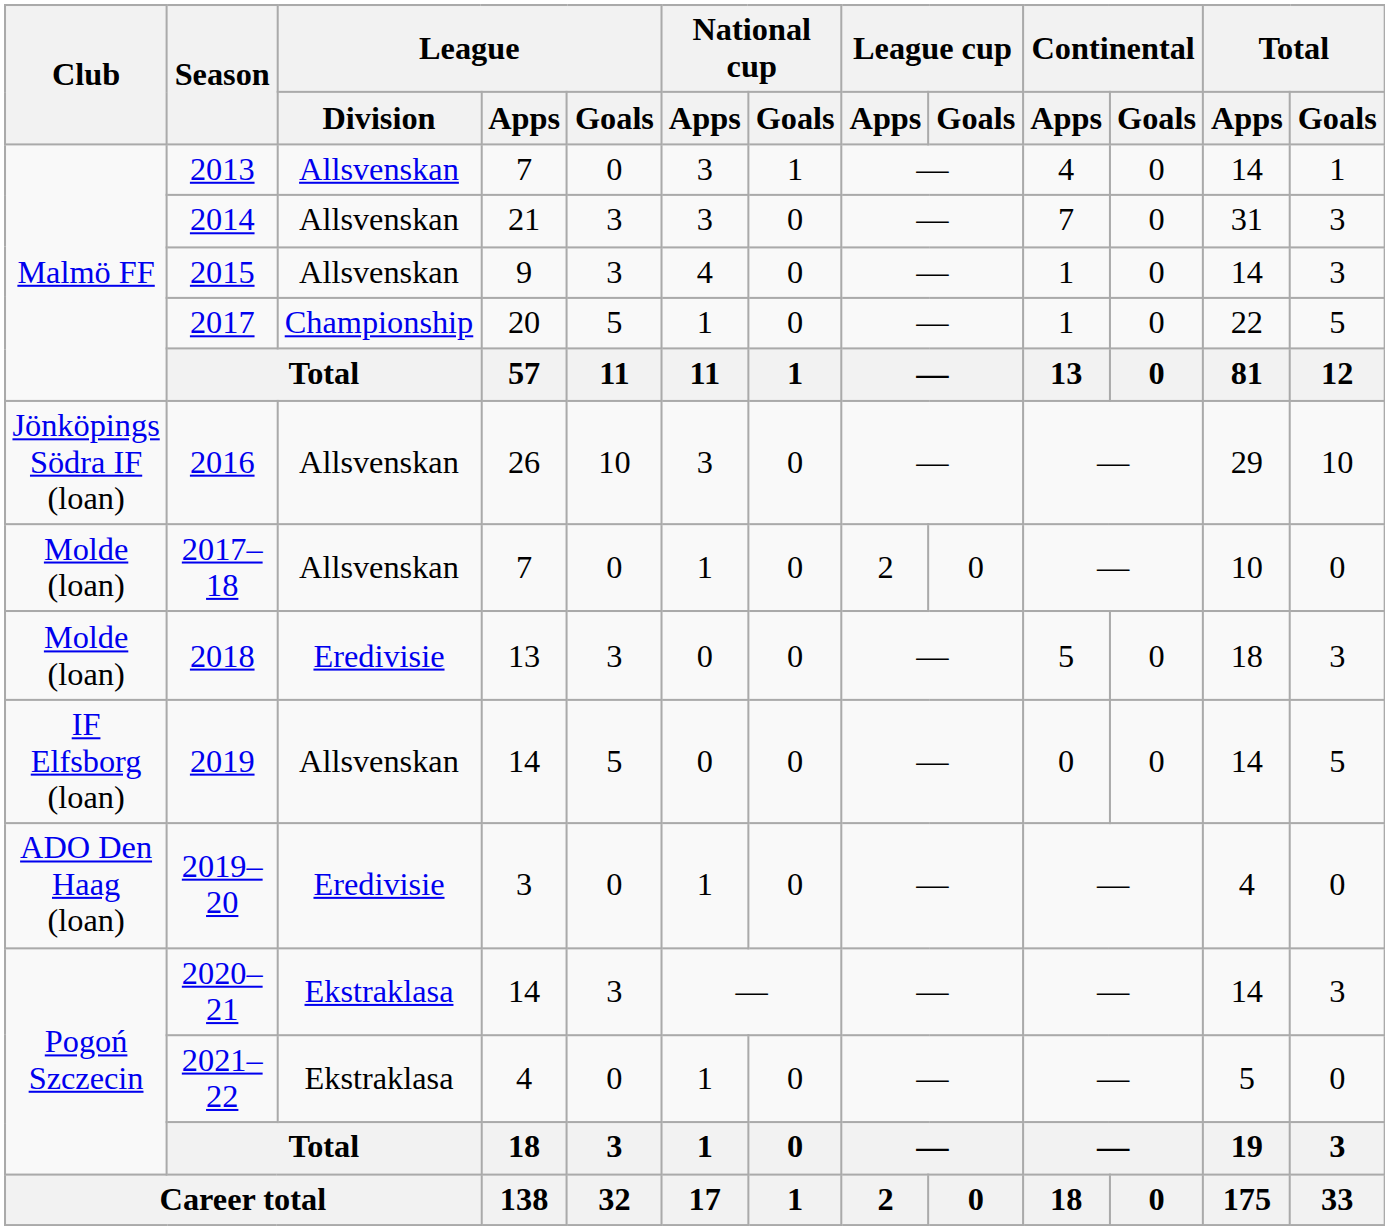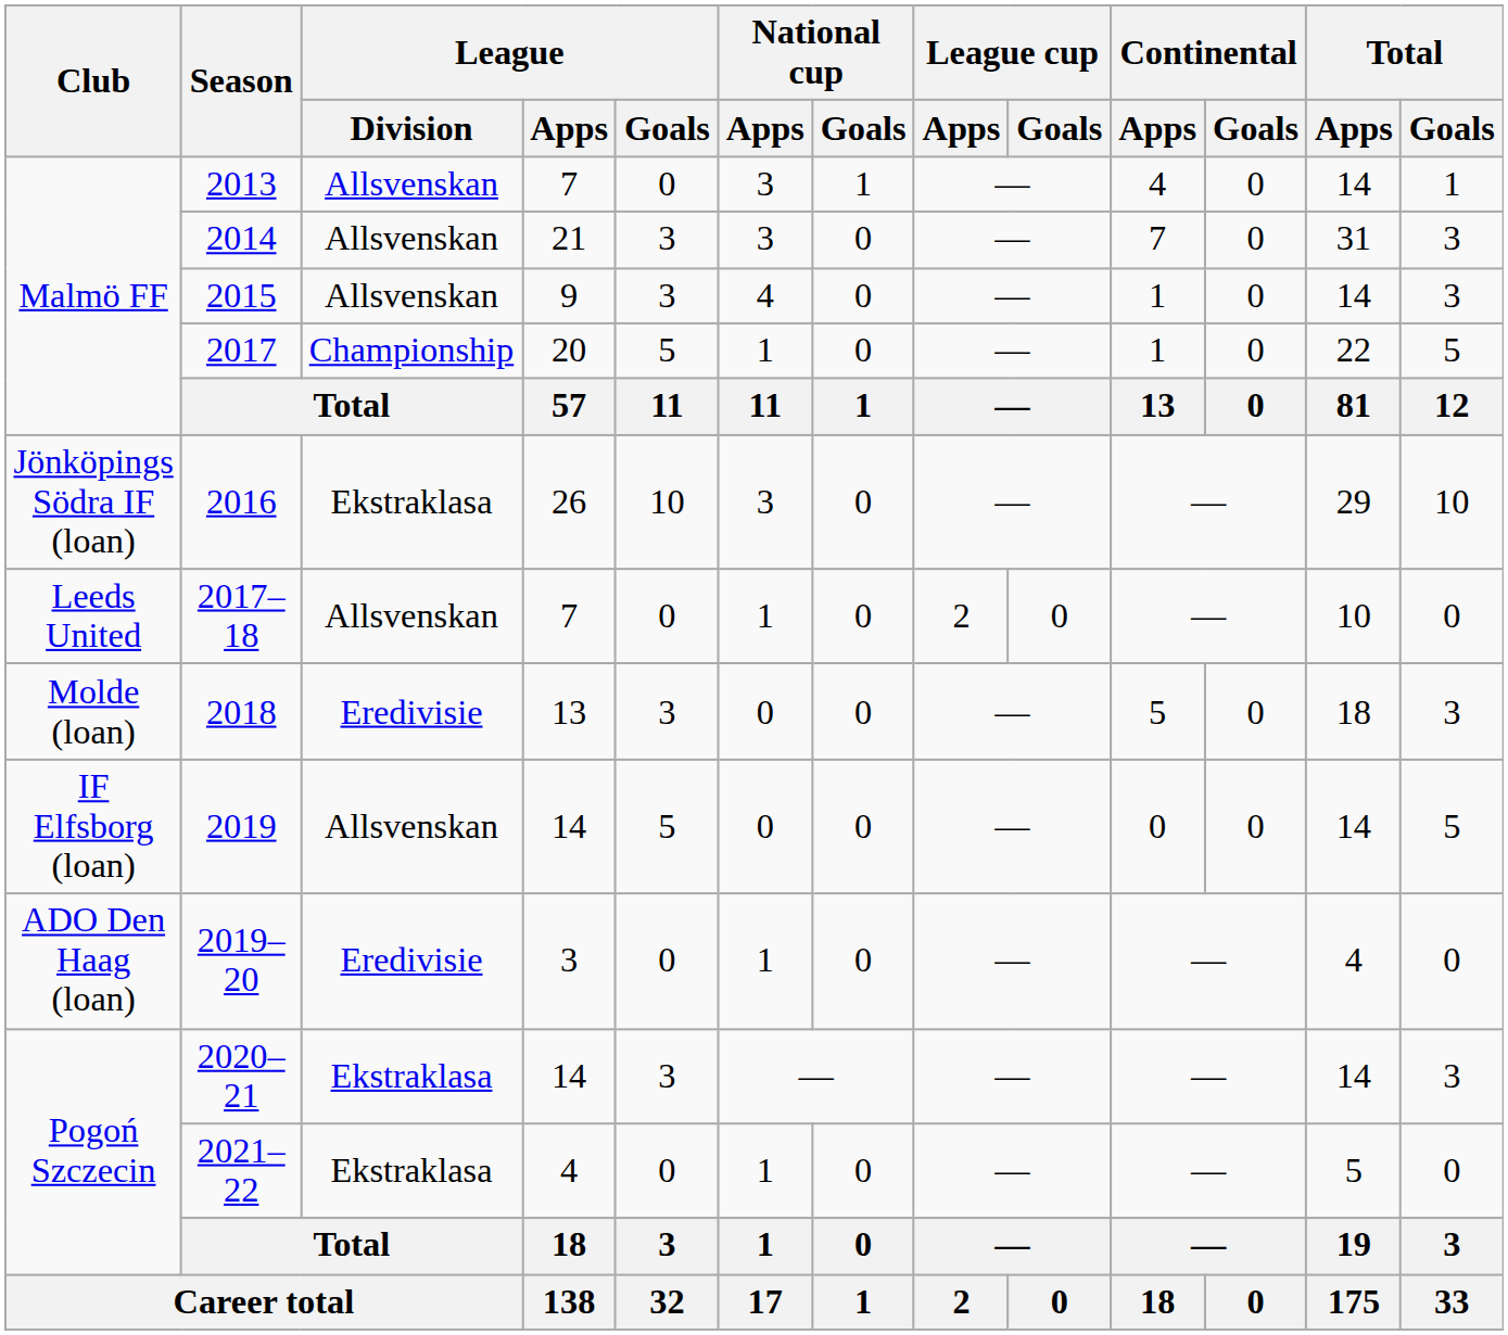2016 | League / Division: Allsvenskan -> Ekstraklasa
2017–18 | Club: Molde (loan) -> Leeds United
